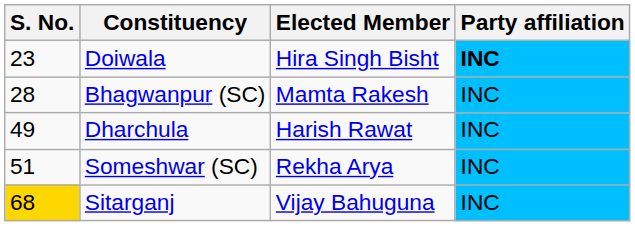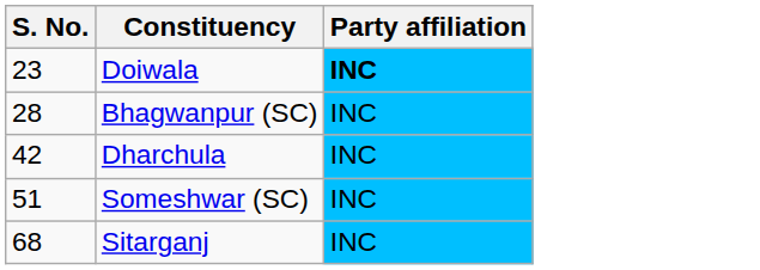- column: Elected Member | Hira Singh Bisht | Mamta Rakesh | Harish Rawat | Rekha Arya | Vijay Bahuguna
Dharchula | S. No.: 49 -> 42
Sitarganj | S. No.: gold background -> no background
